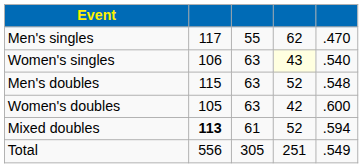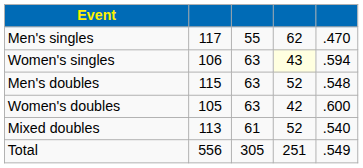Women's singles | column 5: .540 -> .594
Mixed doubles | column 2: bold -> normal
Mixed doubles | column 5: .594 -> .540
